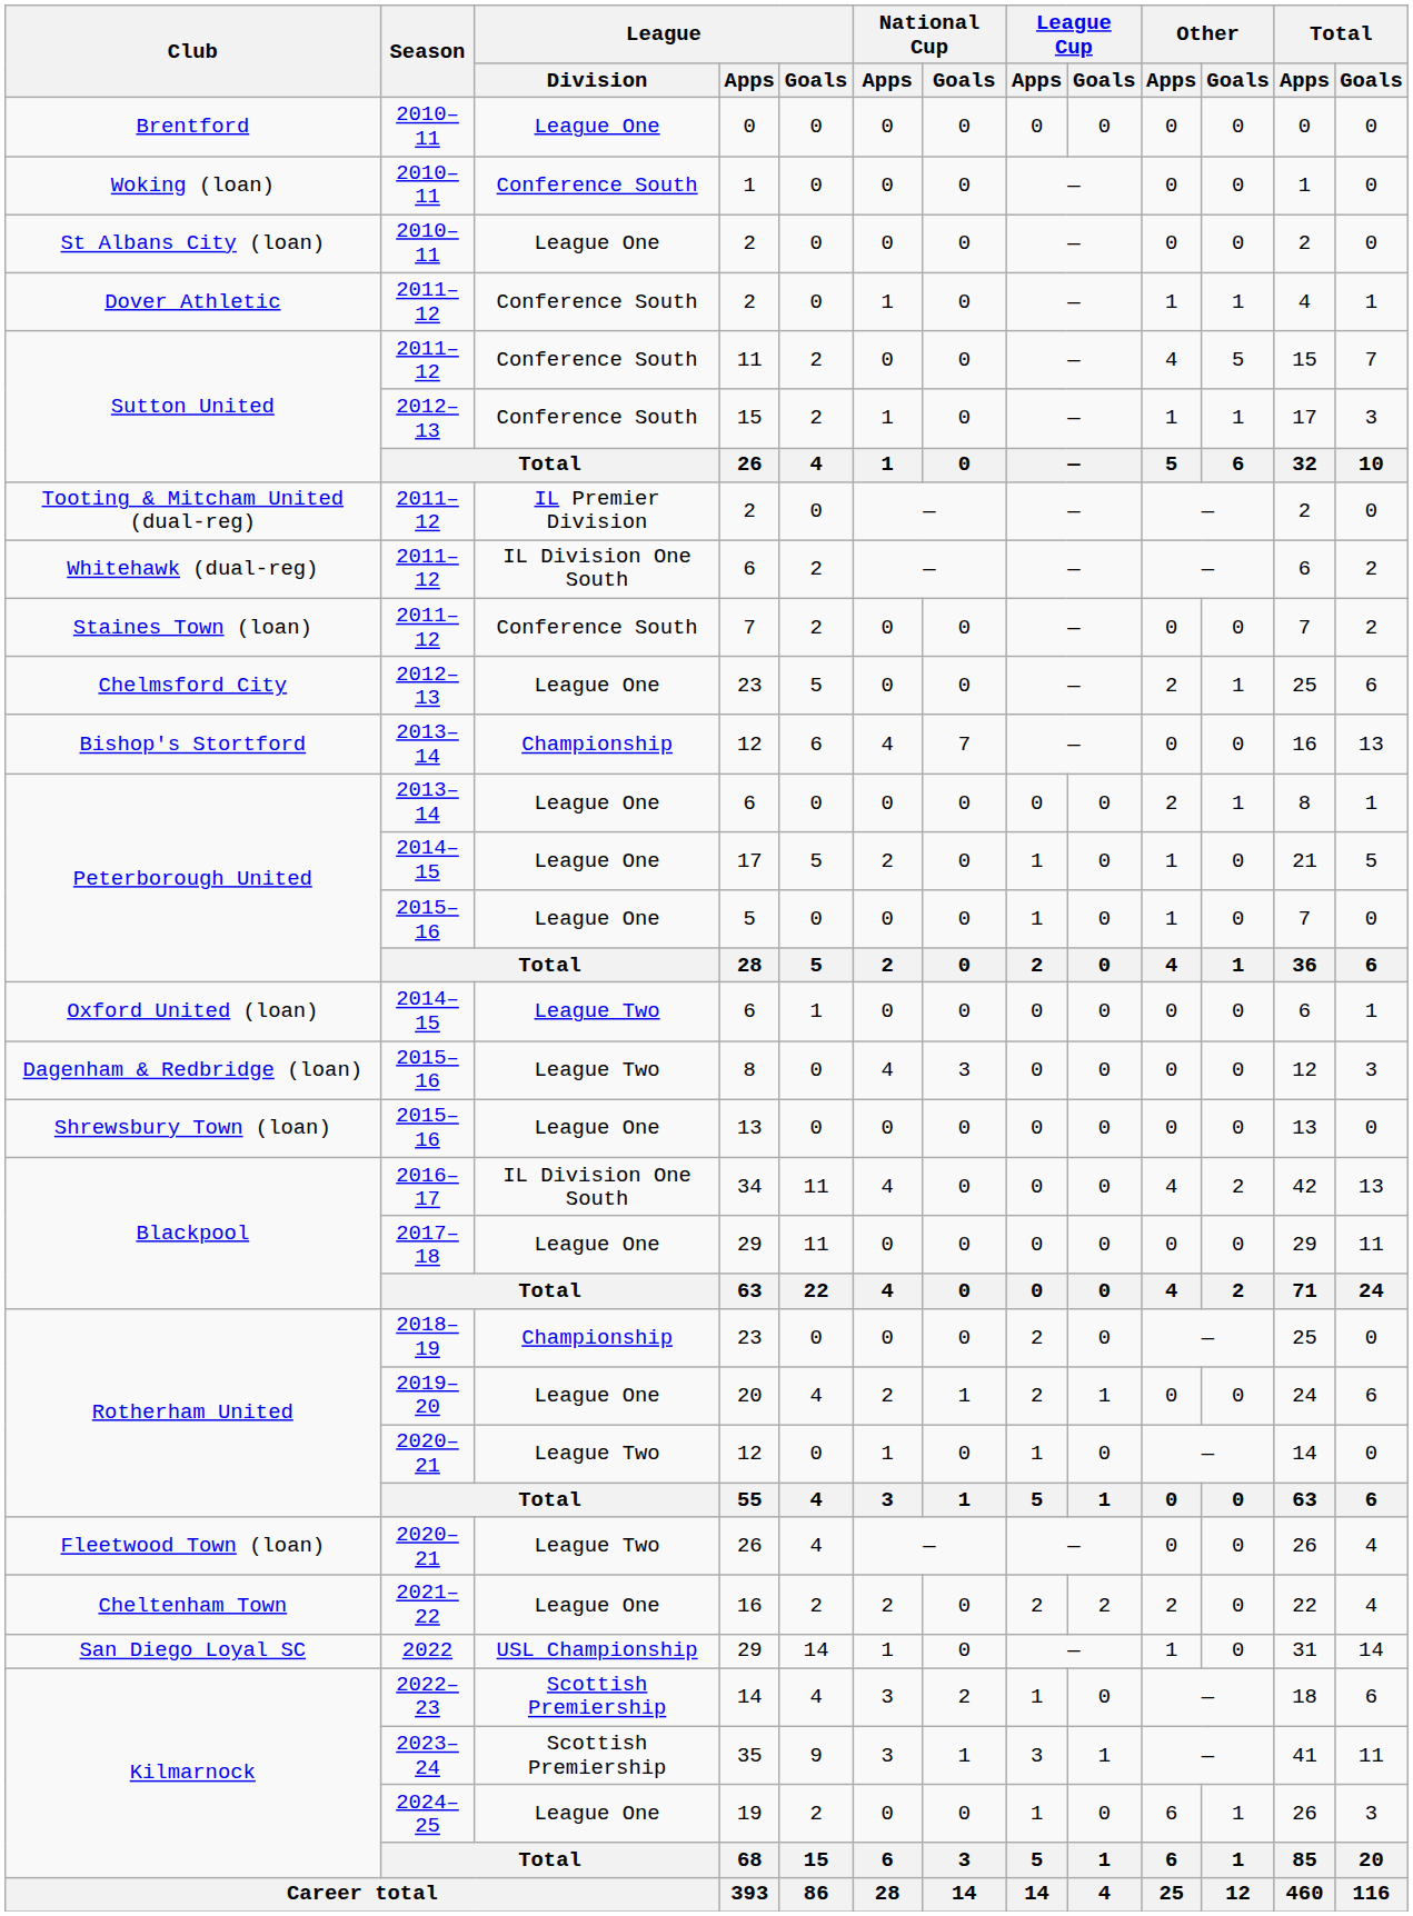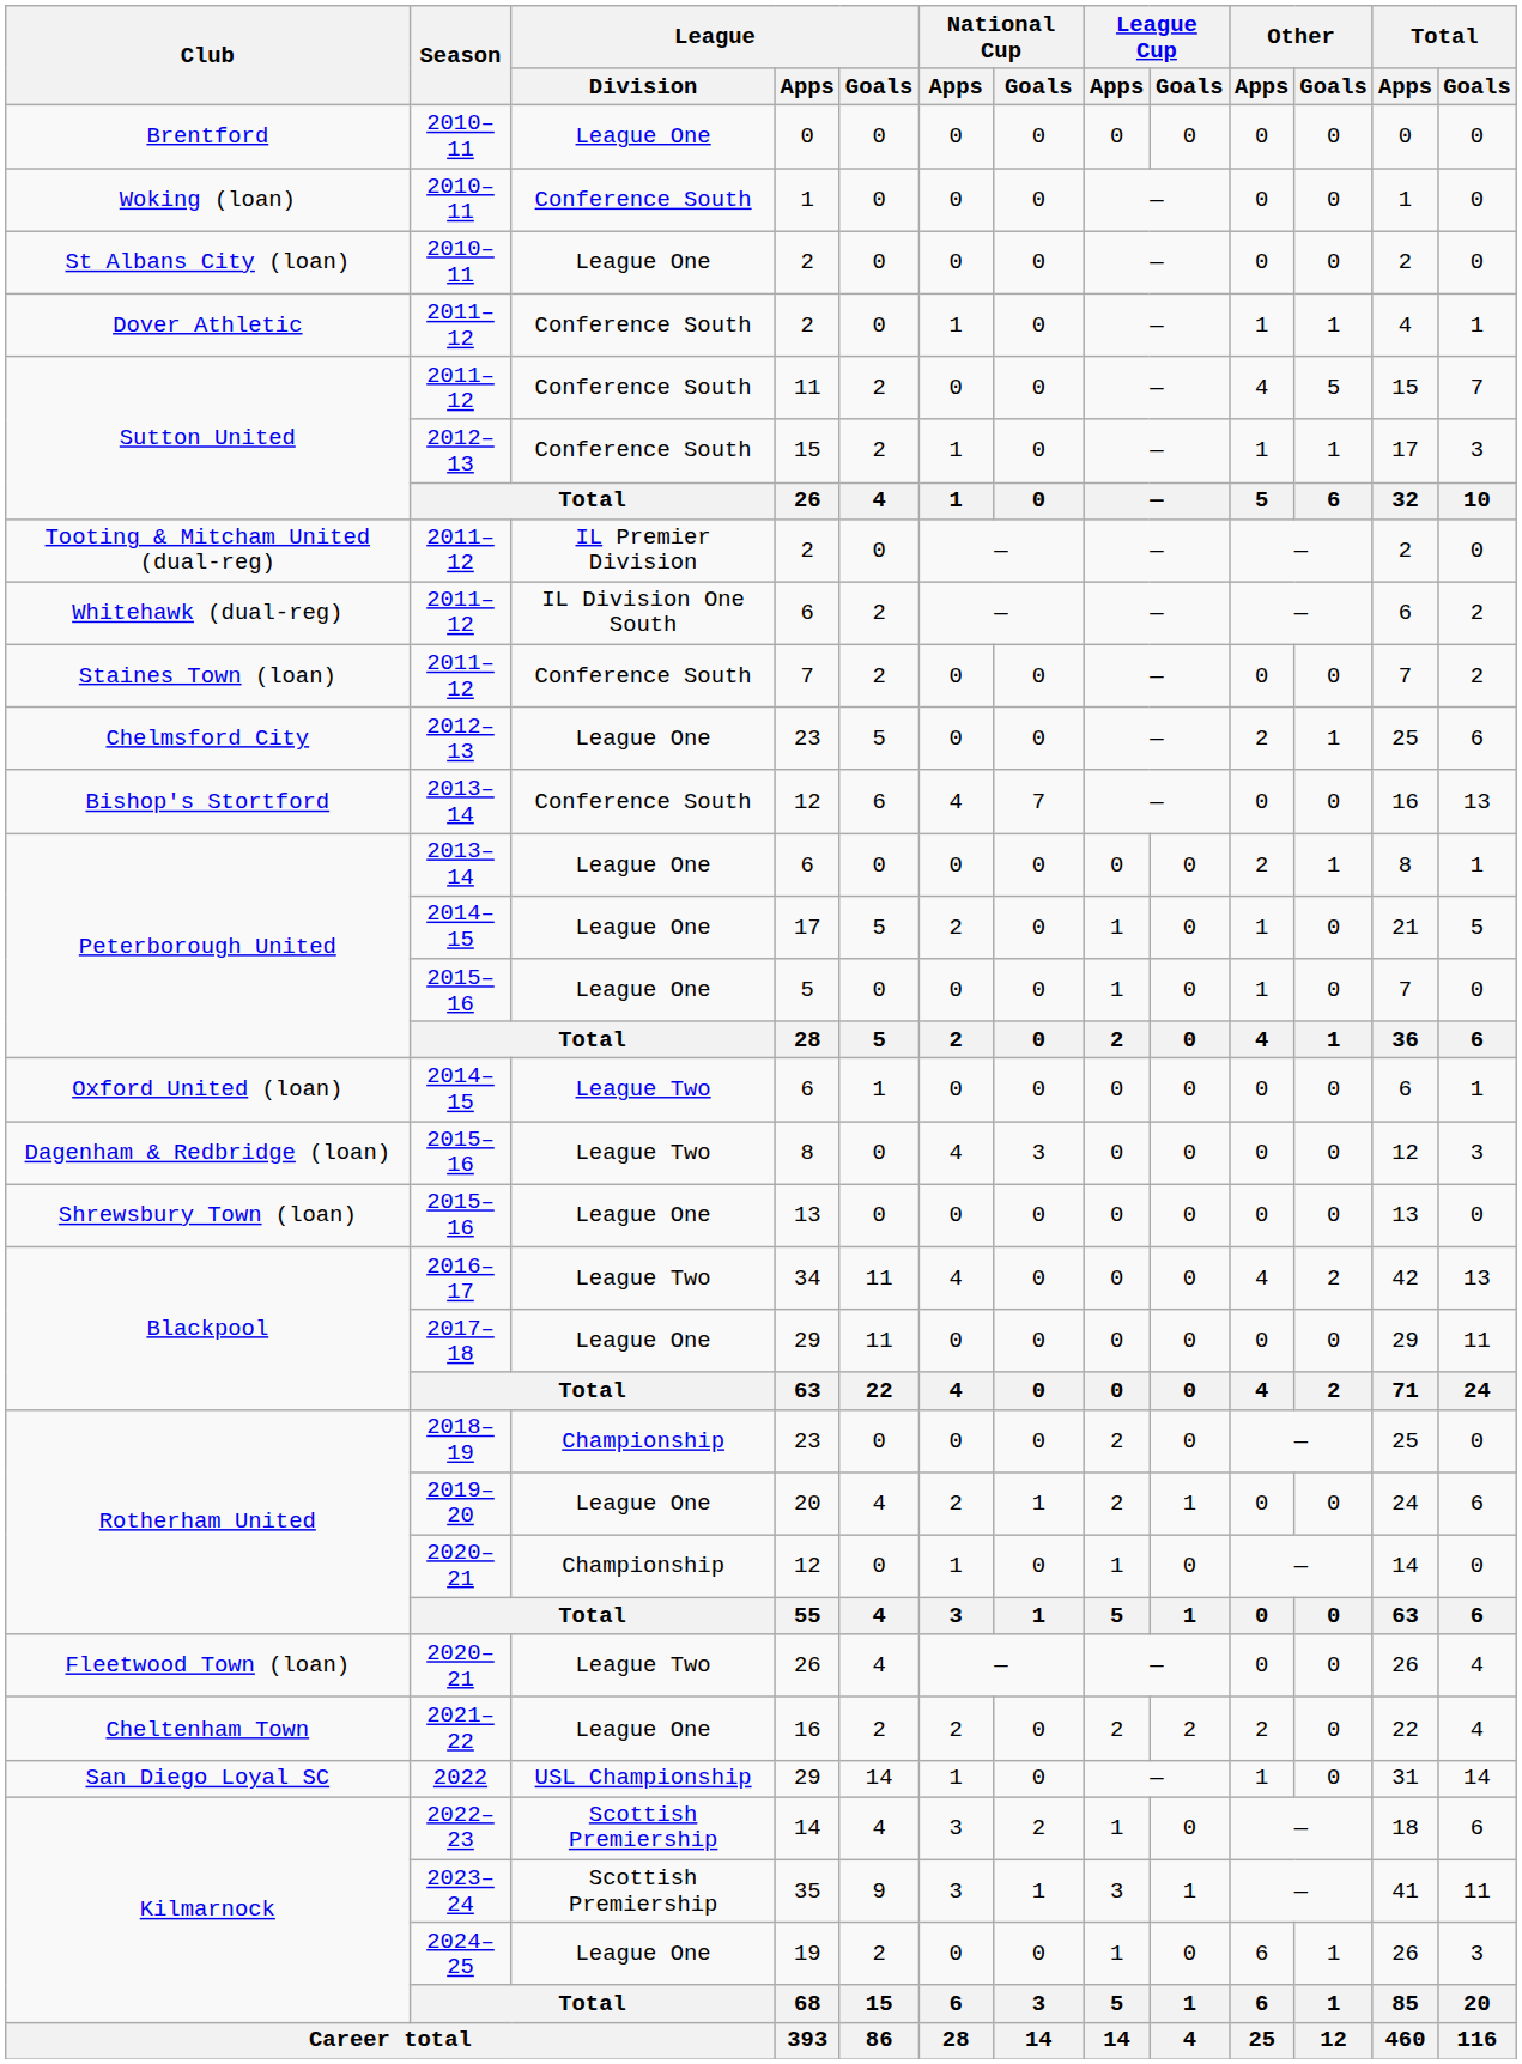Bishop's Stortford / 12 | League / Division: Championship -> Conference South
34 | League / Division: IL Division One South -> League Two
Rotherham United / 12 | League / Division: League Two -> Championship
